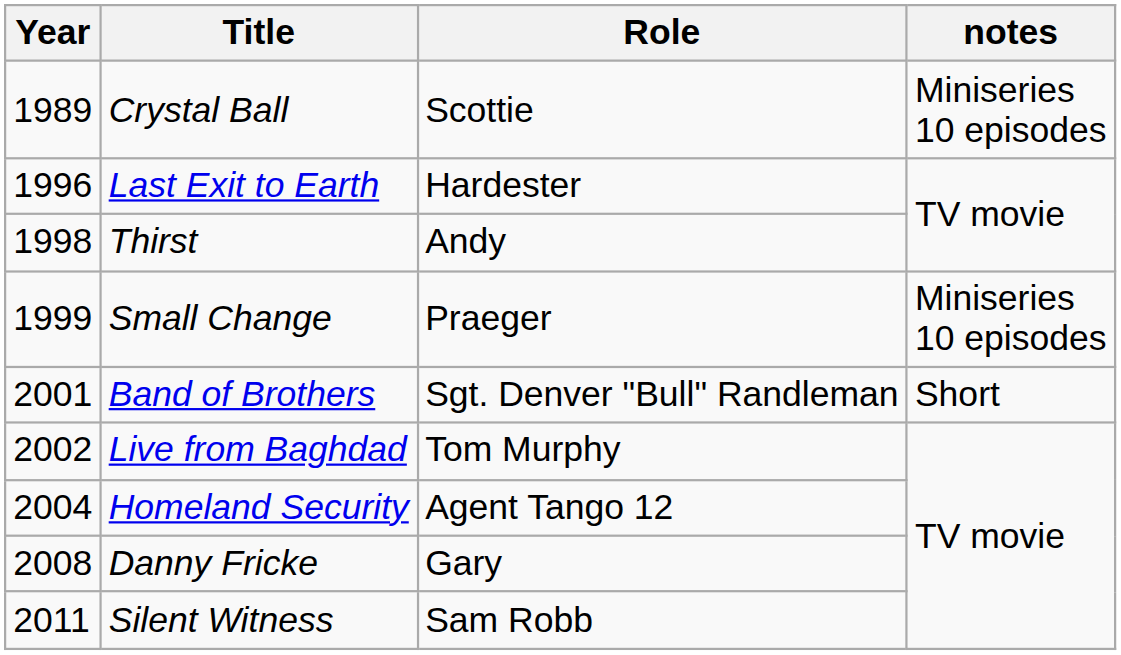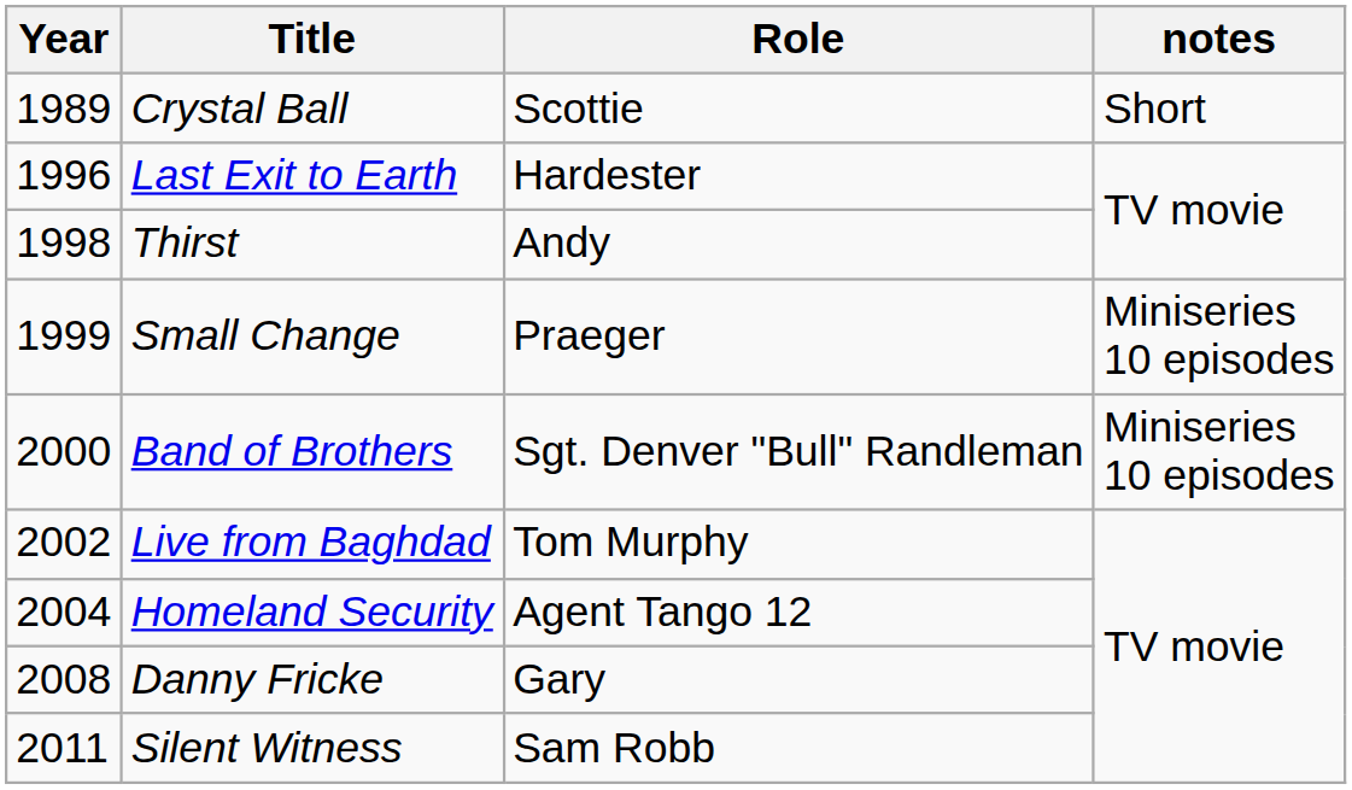Crystal Ball | notes: Miniseries 10 episodes -> Short
Band of Brothers | Year: 2001 -> 2000
Band of Brothers | notes: Short -> Miniseries 10 episodes
